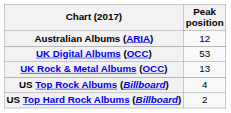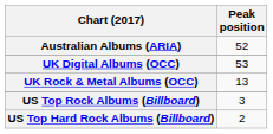Australian Albums (ARIA) | Peak position: 12 -> 52
US Top Rock Albums (Billboard) | Peak position: 4 -> 3
